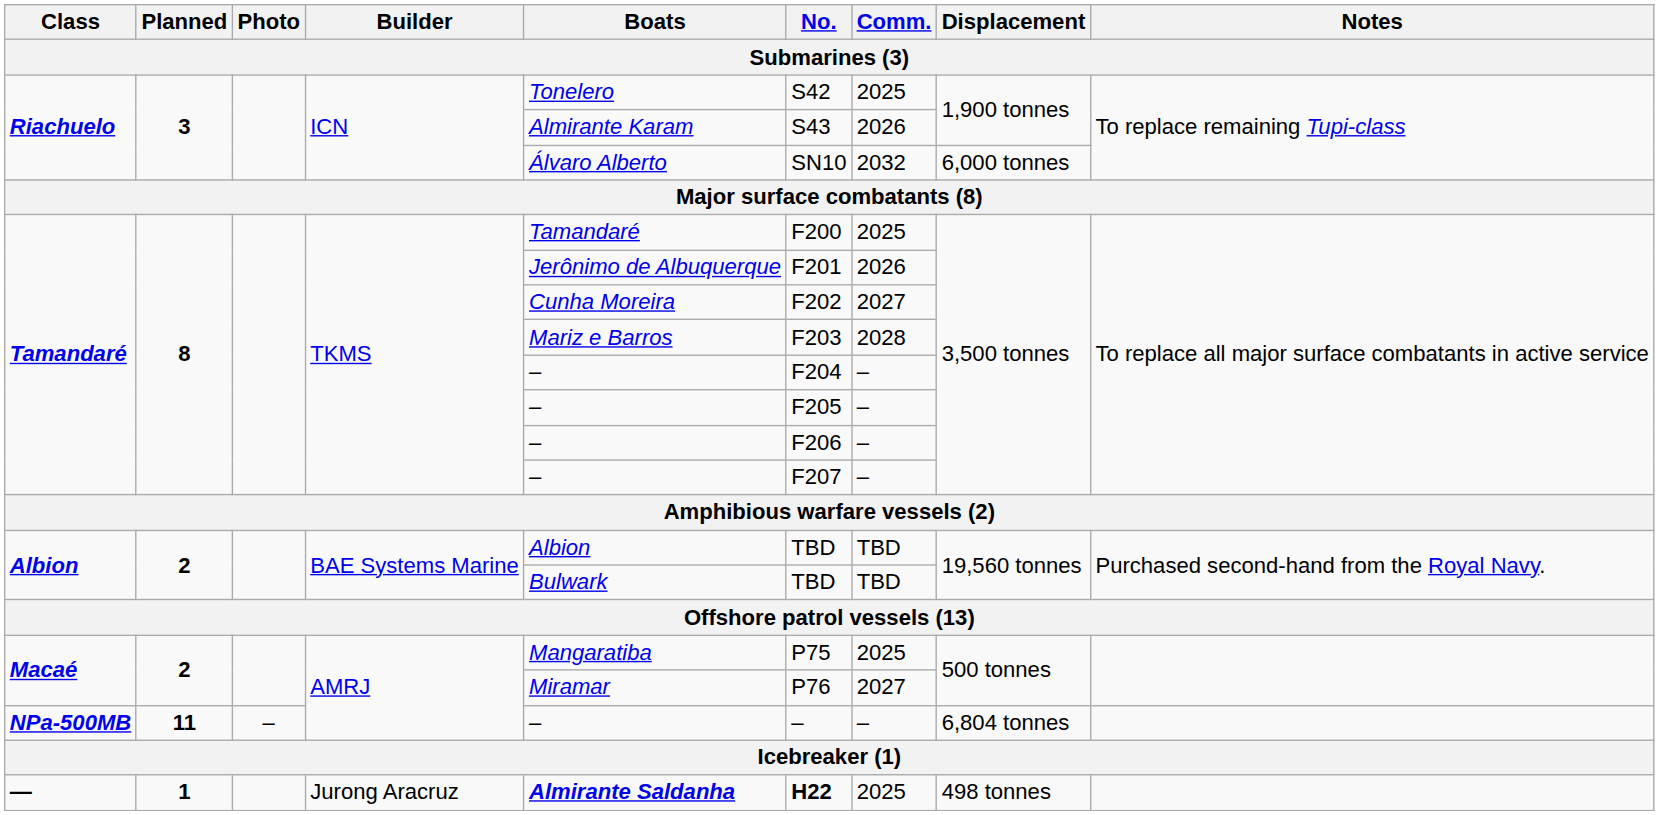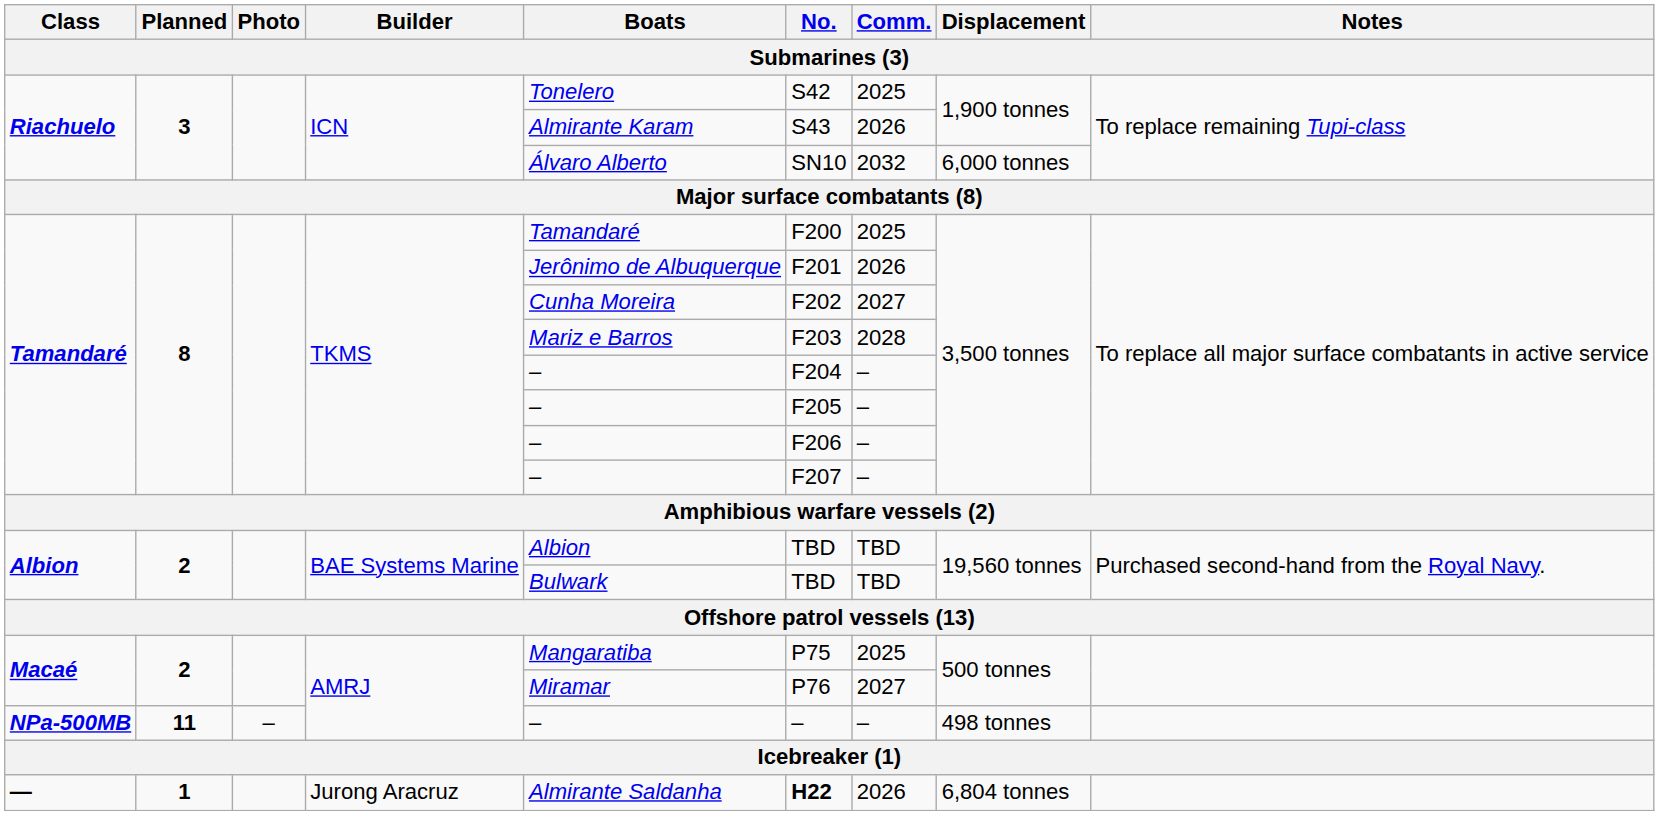NPa-500MB | Displacement: 6,804 tonnes -> 498 tonnes
— | Boats: bold -> normal
— | Comm.: 2025 -> 2026
— | Displacement: 498 tonnes -> 6,804 tonnes
